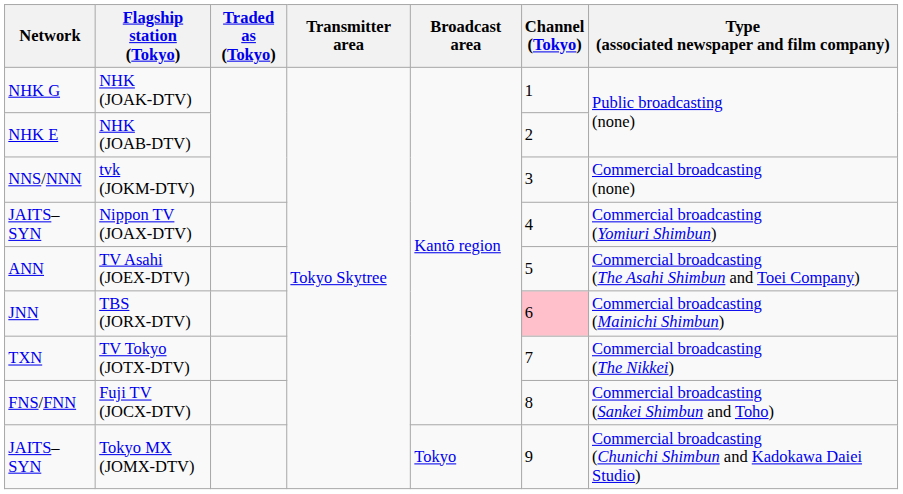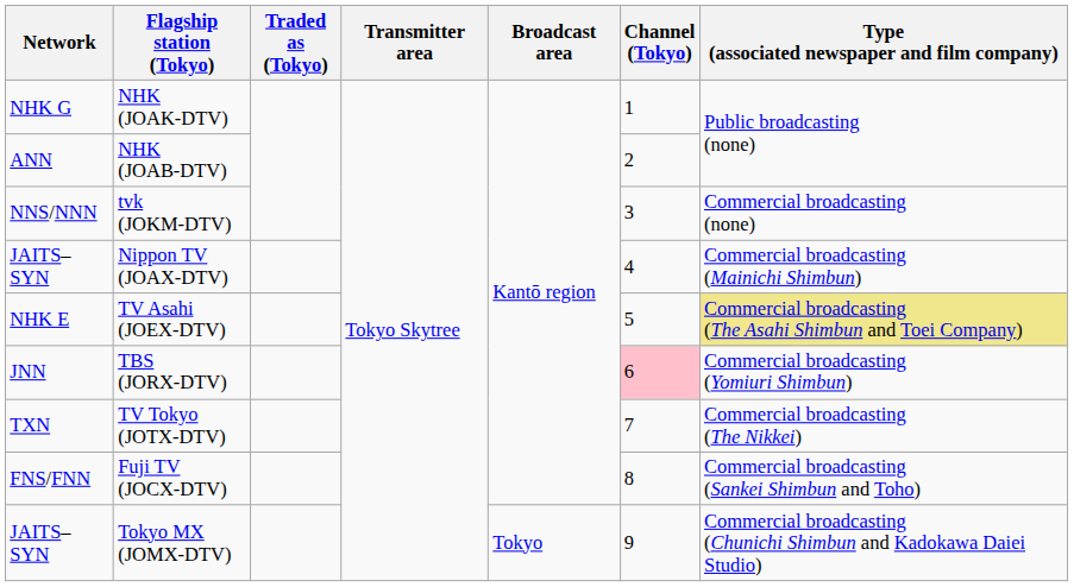NHK (JOAB-DTV) | Network: NHK E -> ANN
Nippon TV (JOAX-DTV) | Type (associated newspaper and film company): Commercial broadcasting (Yomiuri Shimbun) -> Commercial broadcasting (Mainichi Shimbun)
TV Asahi (JOEX-DTV) | Network: ANN -> NHK E
TV Asahi (JOEX-DTV) | Type (associated newspaper and film company): no background -> khaki background
TBS (JORX-DTV) | Type (associated newspaper and film company): Commercial broadcasting (Mainichi Shimbun) -> Commercial broadcasting (Yomiuri Shimbun)
